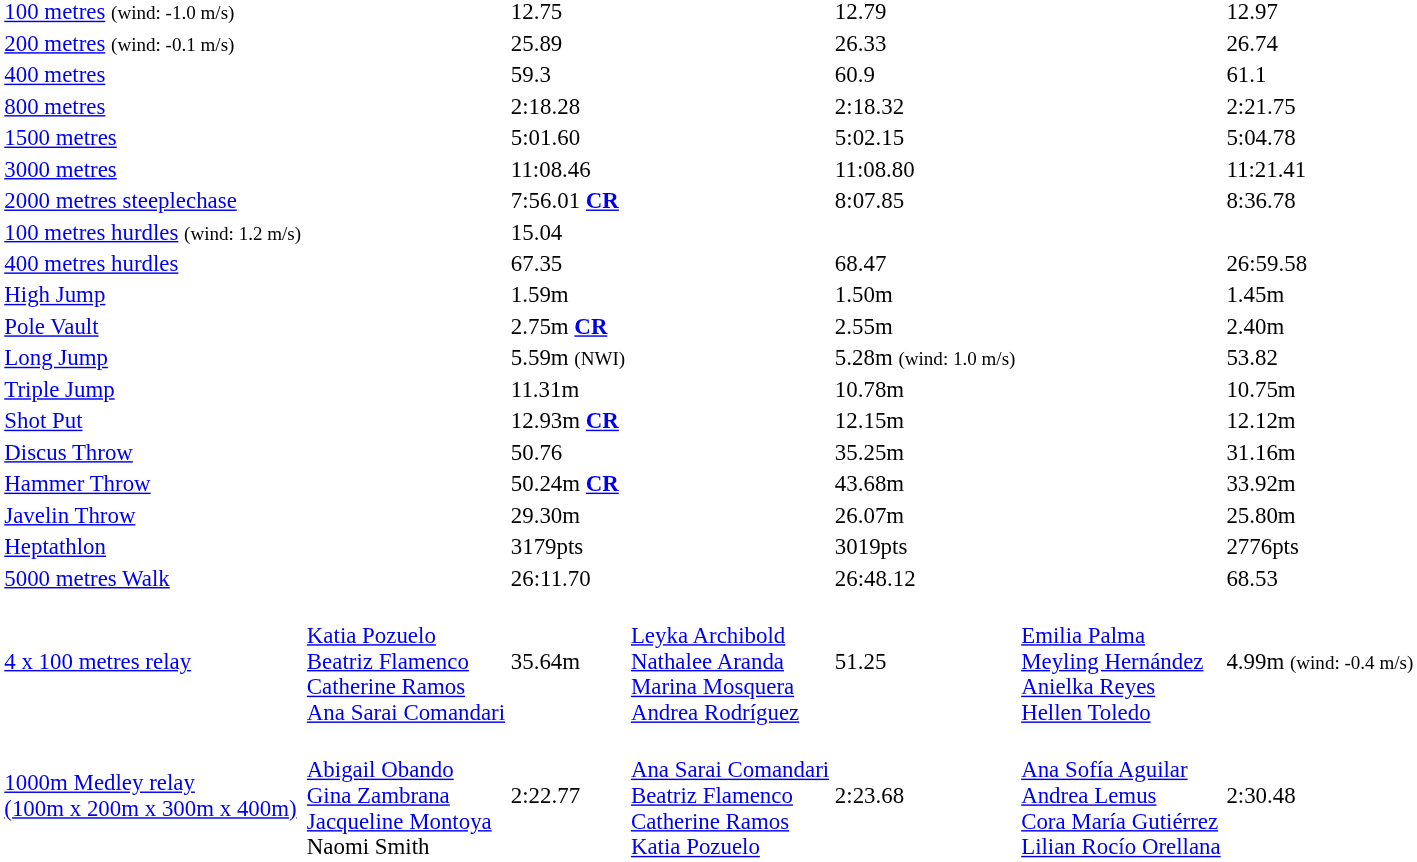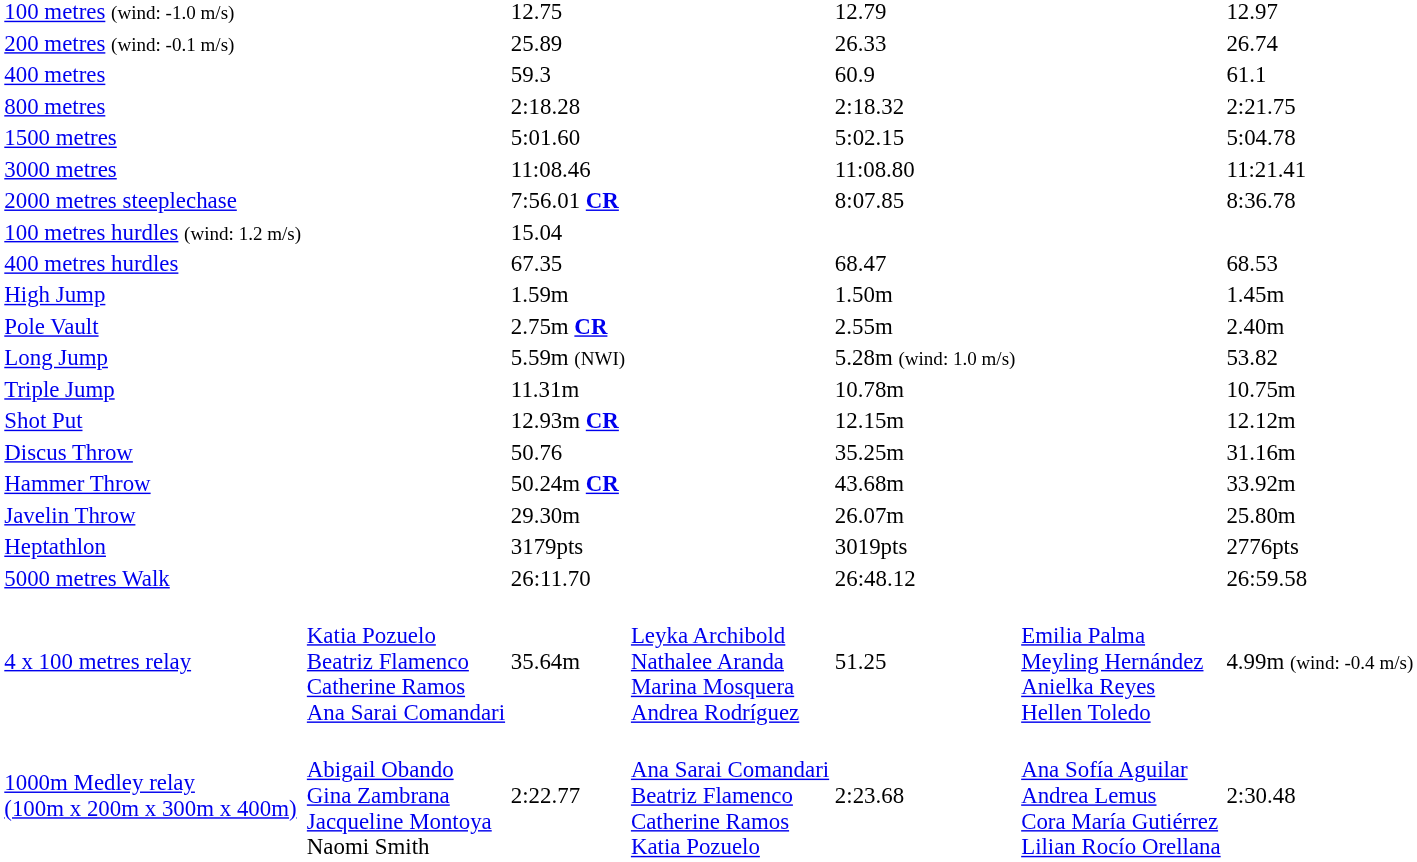400 metres hurdles | column 7: 26:59.58 -> 68.53
5000 metres Walk | column 7: 68.53 -> 26:59.58
